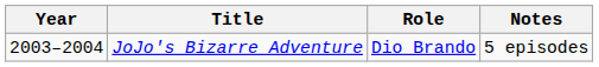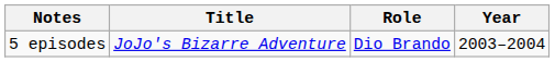columns swapped: Year <-> Notes
